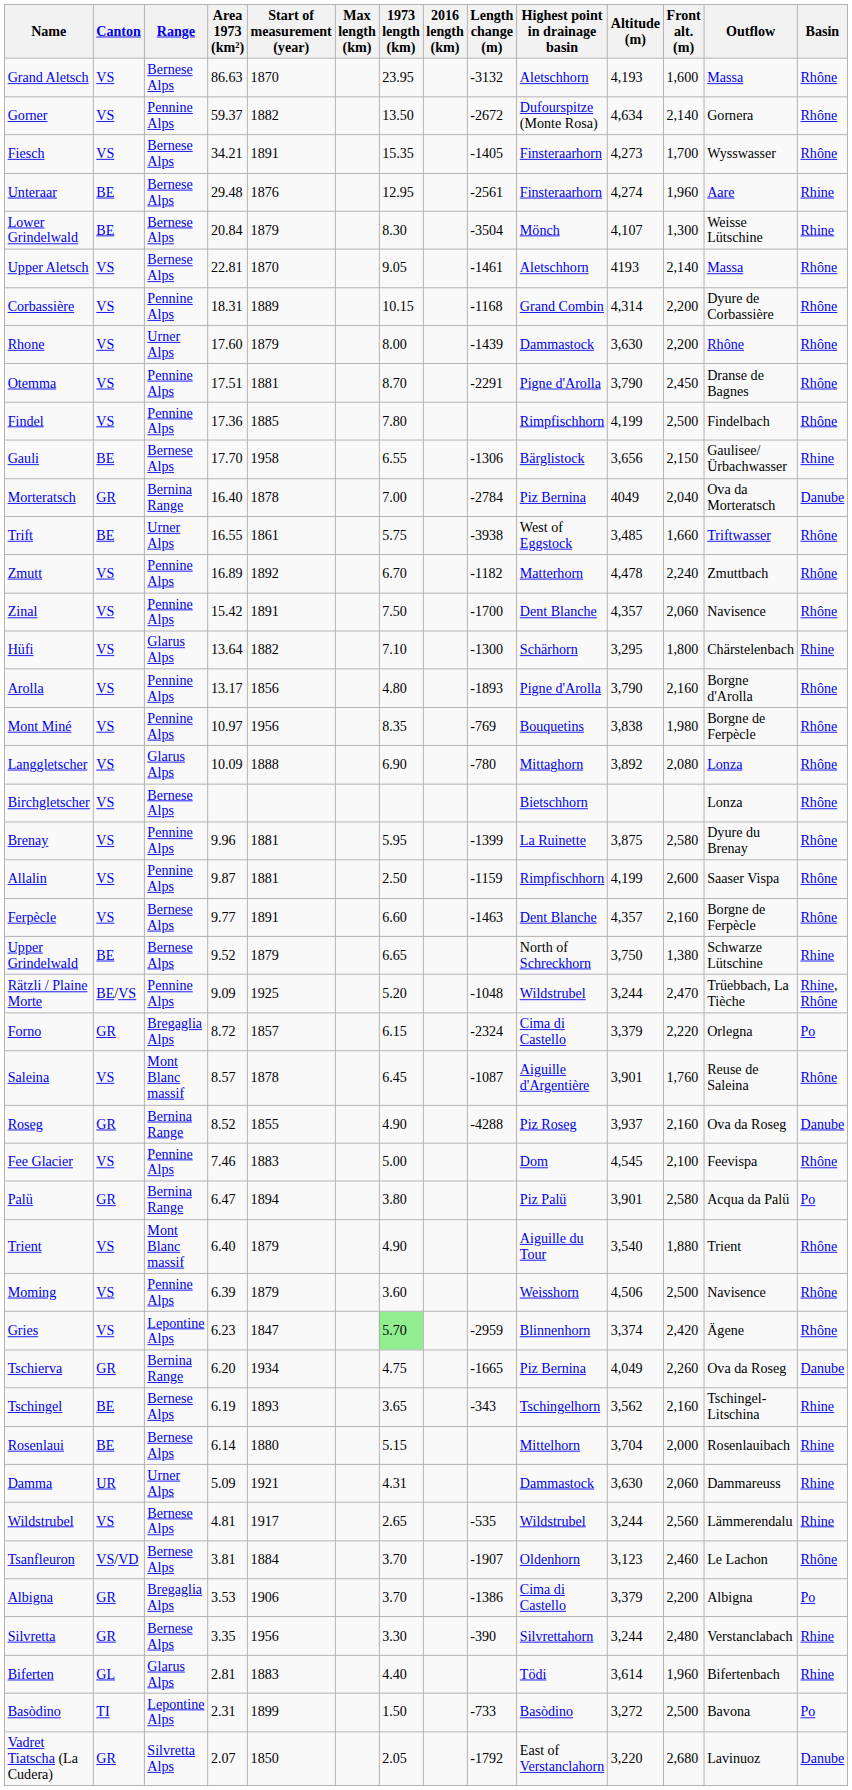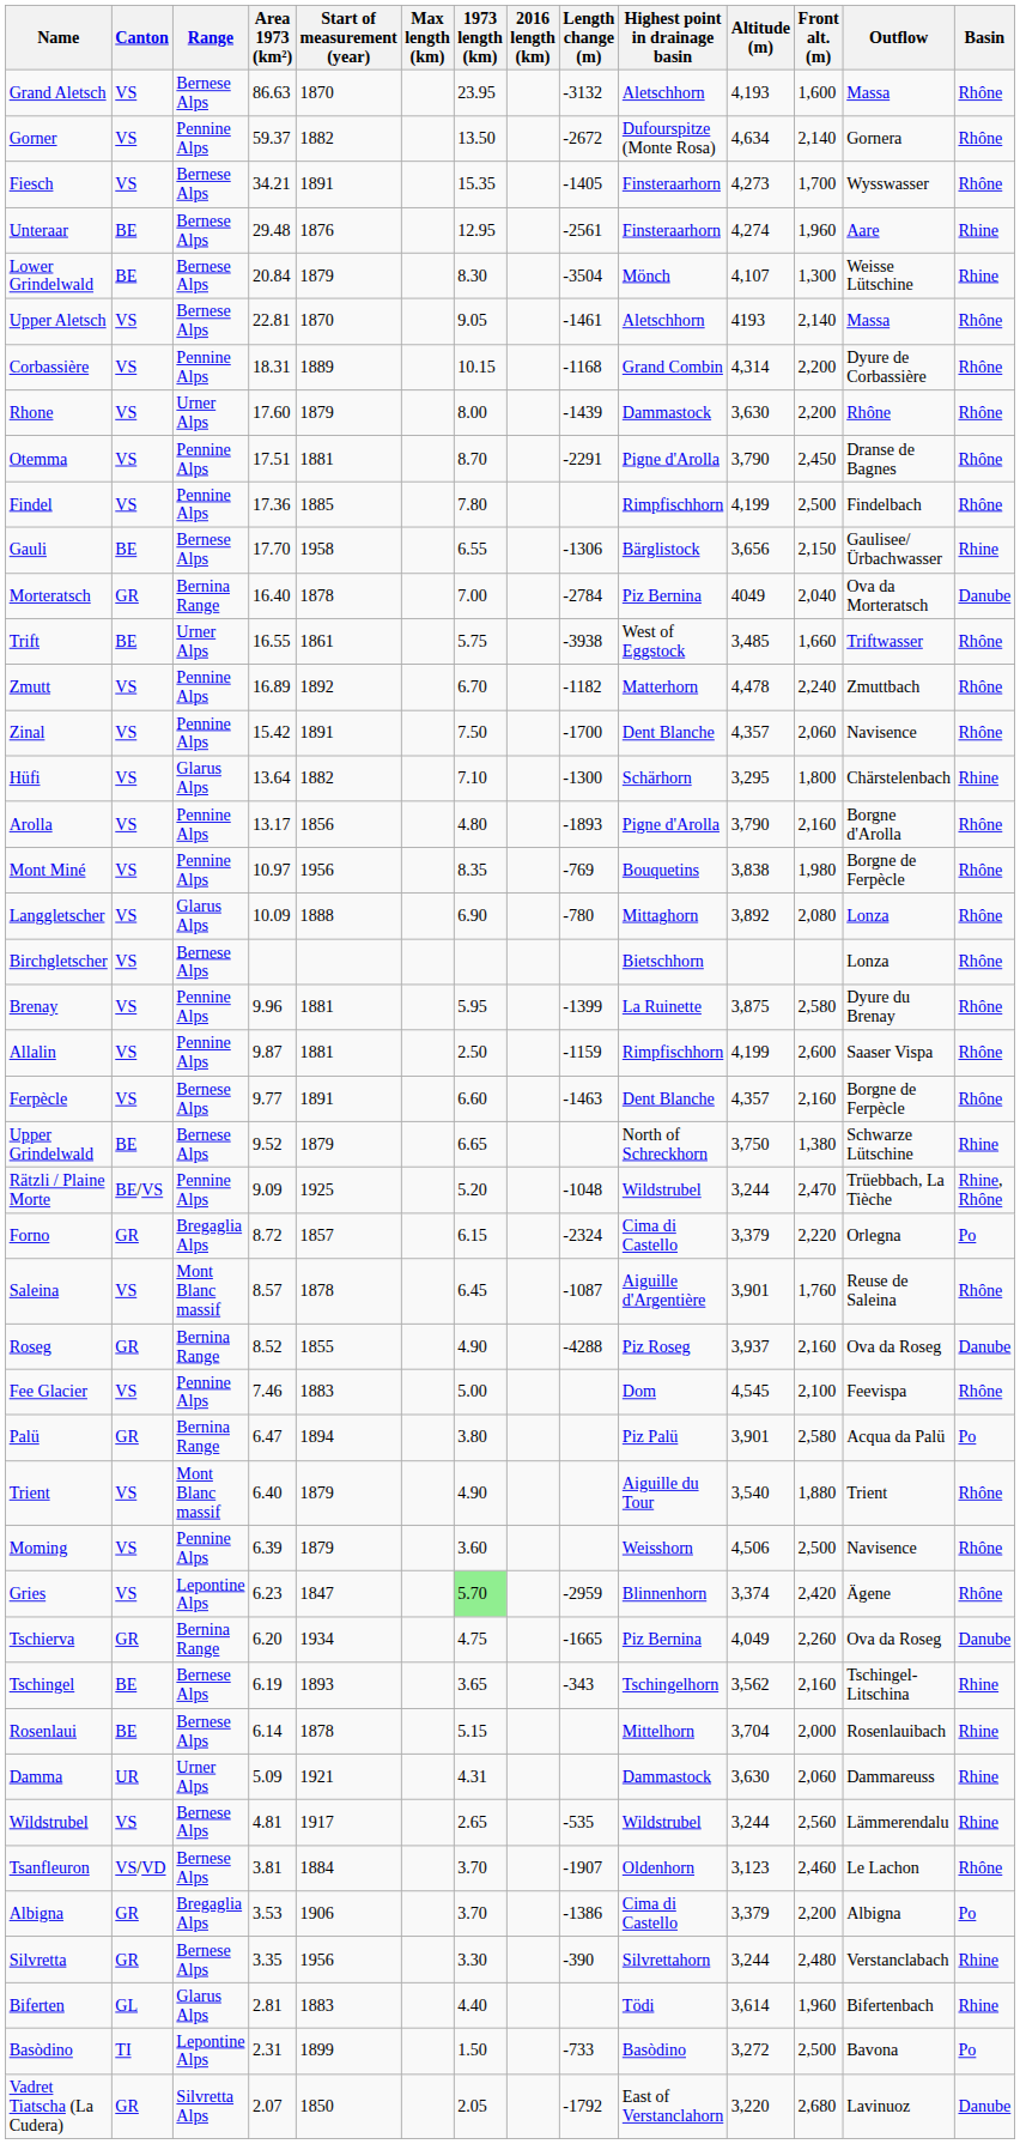Rosenlaui | Start of measurement (year): 1880 -> 1878
